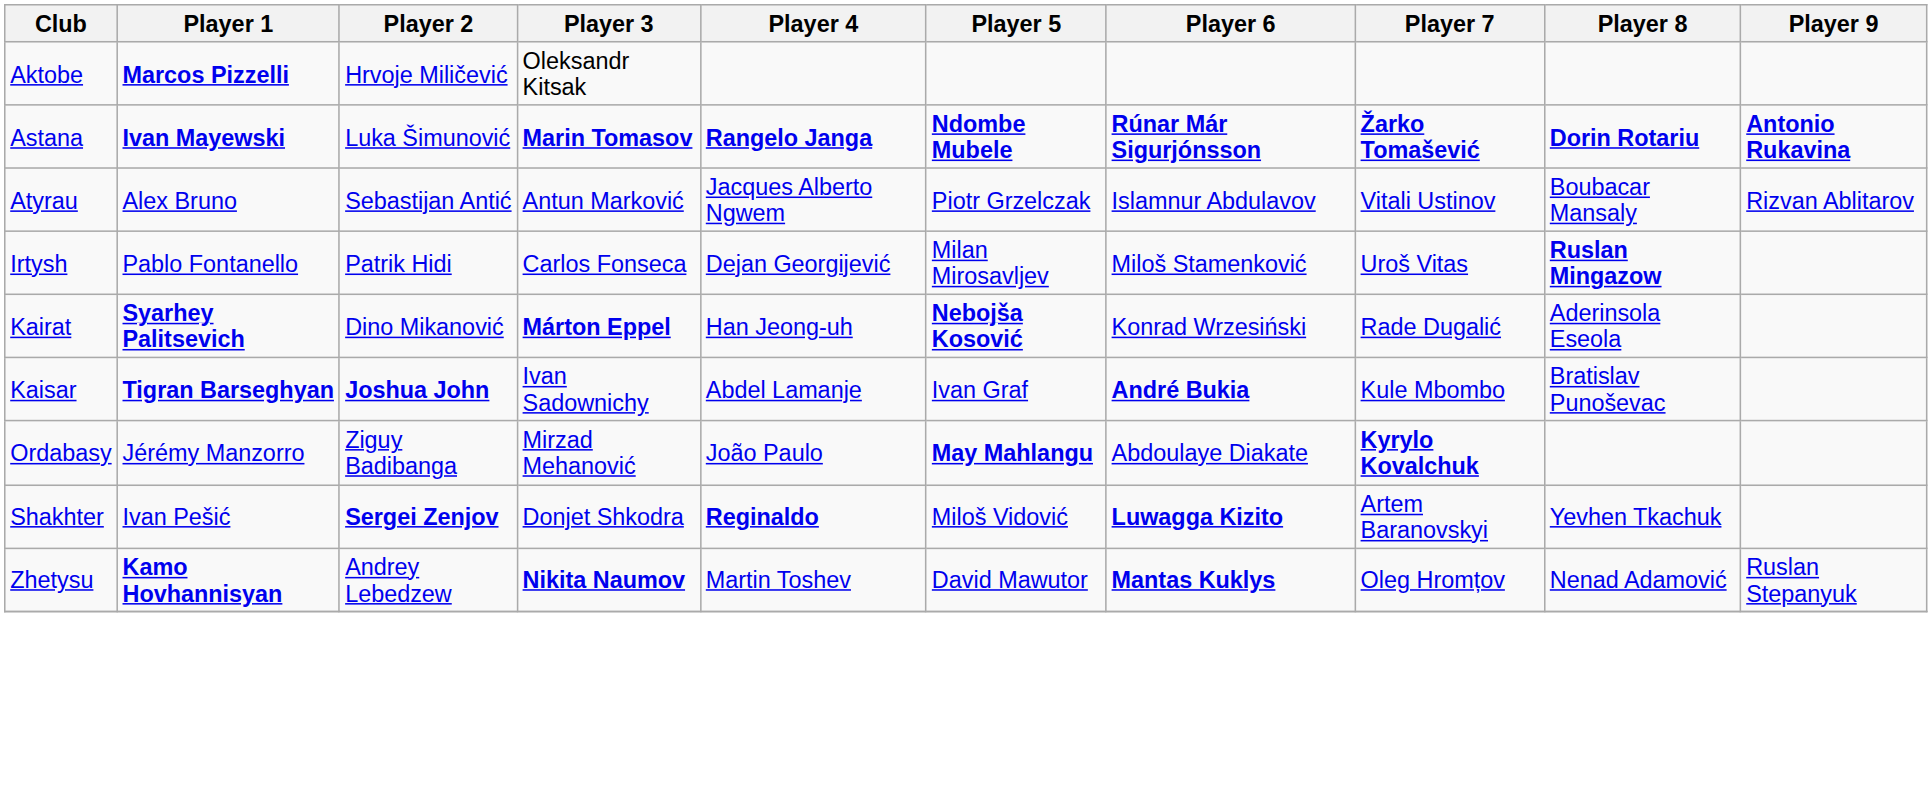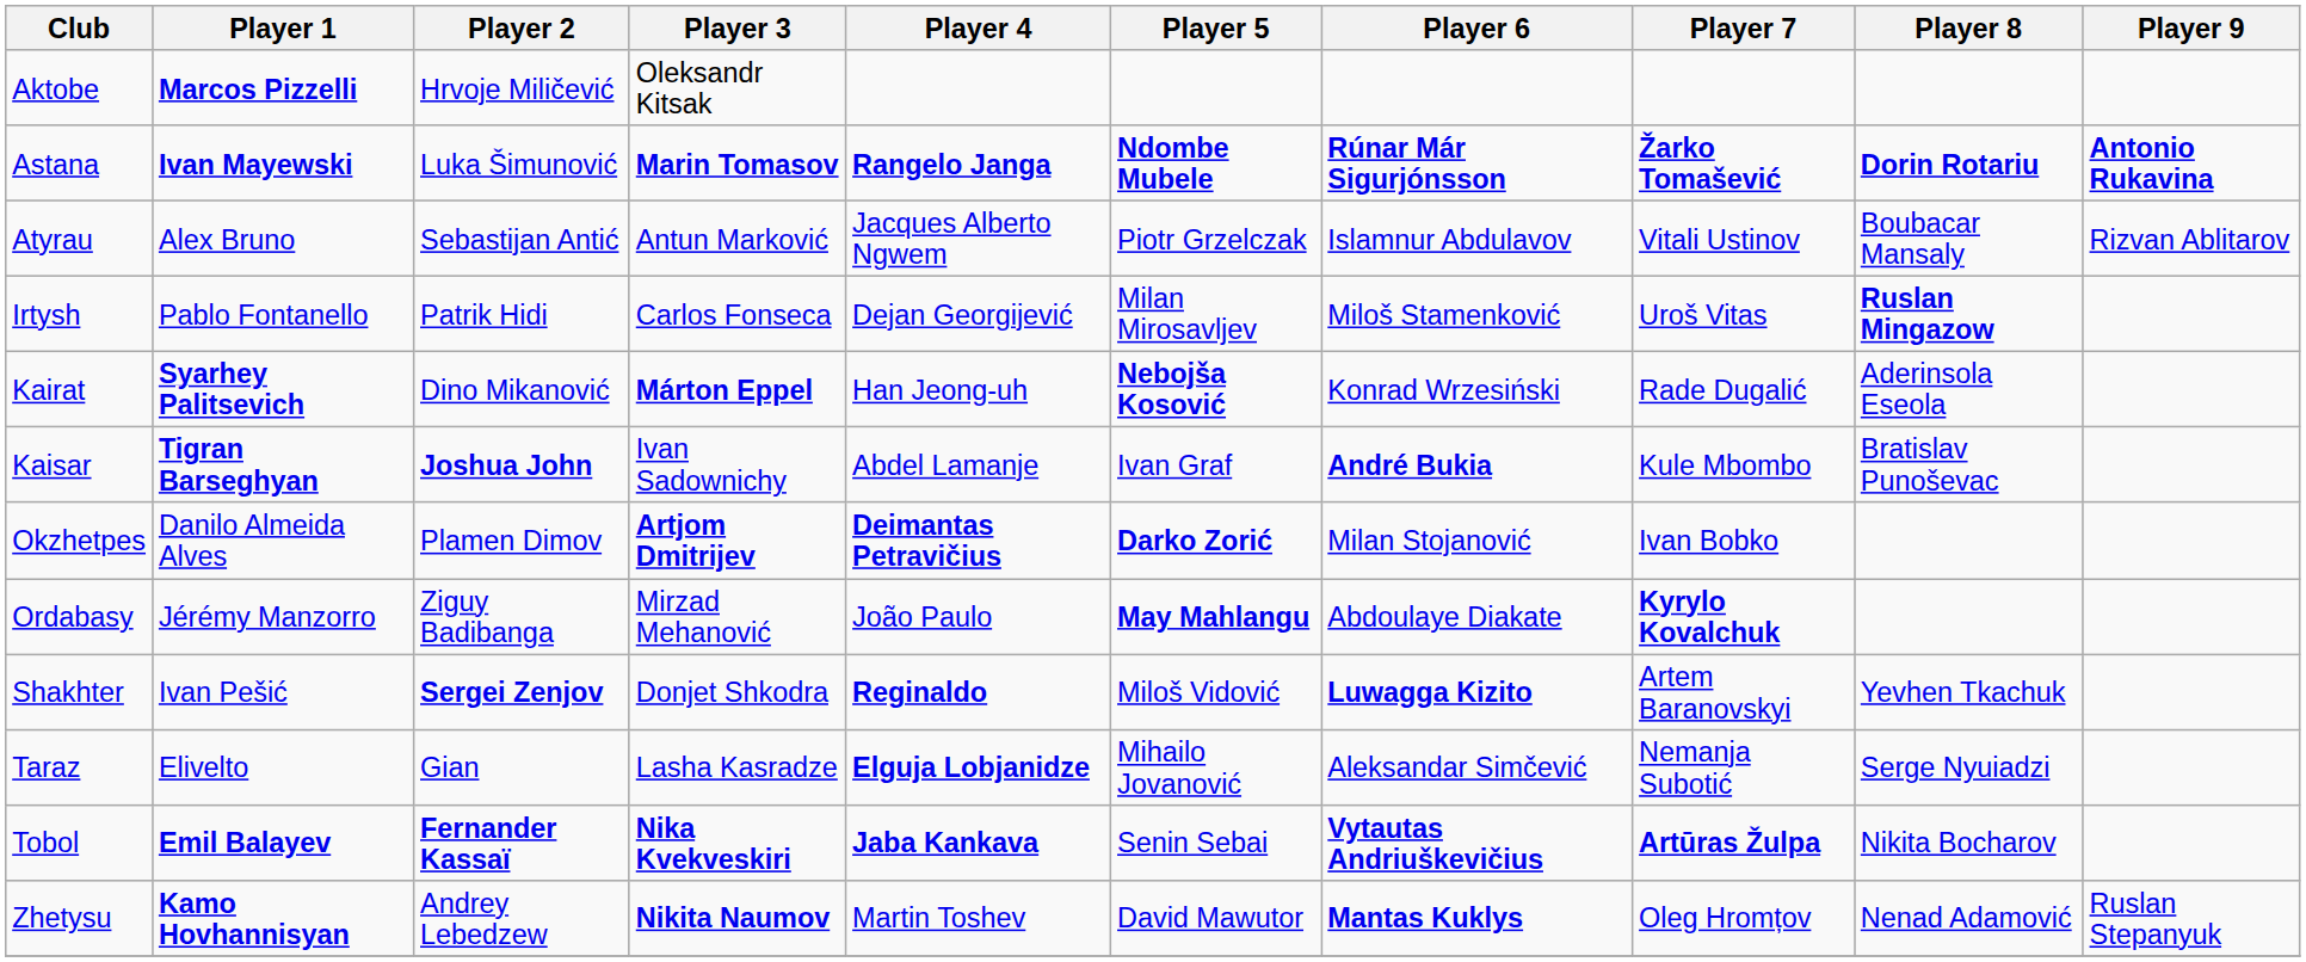+ row: Okzhetpes | Danilo Almeida Alves | Plamen Dimov | Artjom Dmitrijev | Deimantas Petravičius | Darko Zorić | Milan Stojanović | Ivan Bobko
+ row: Taraz | Elivelto | Gian | Lasha Kasradze | Elguja Lobjanidze | Mihailo Jovanović | Aleksandar Simčević | Nemanja Subotić | Serge Nyuiadzi
+ row: Tobol | Emil Balayev | Fernander Kassaï | Nika Kvekveskiri | Jaba Kankava | Senin Sebai | Vytautas Andriuškevičius | Artūras Žulpa | Nikita Bocharov
